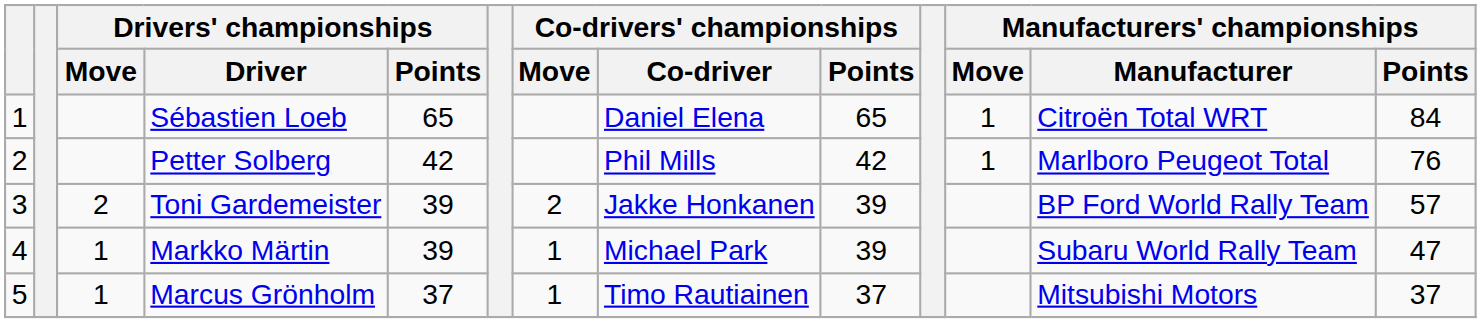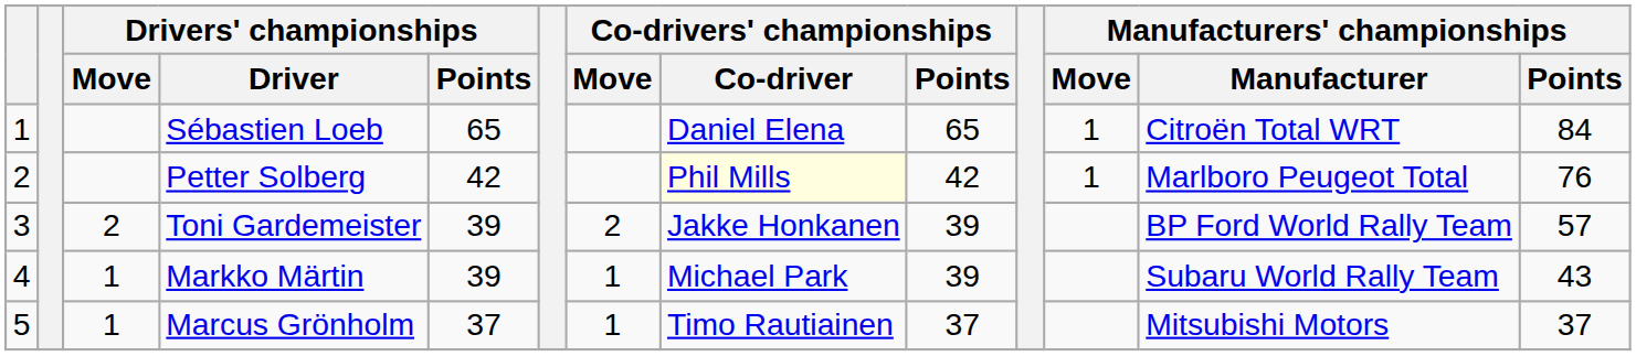Petter Solberg | Co-drivers' championships / Co-driver: no background -> lightyellow background
Markko Märtin | Manufacturers' championships / Points: 47 -> 43
